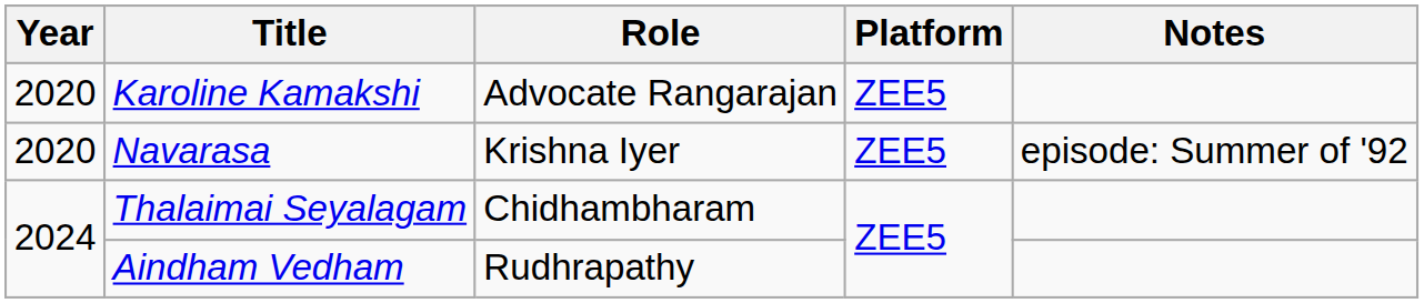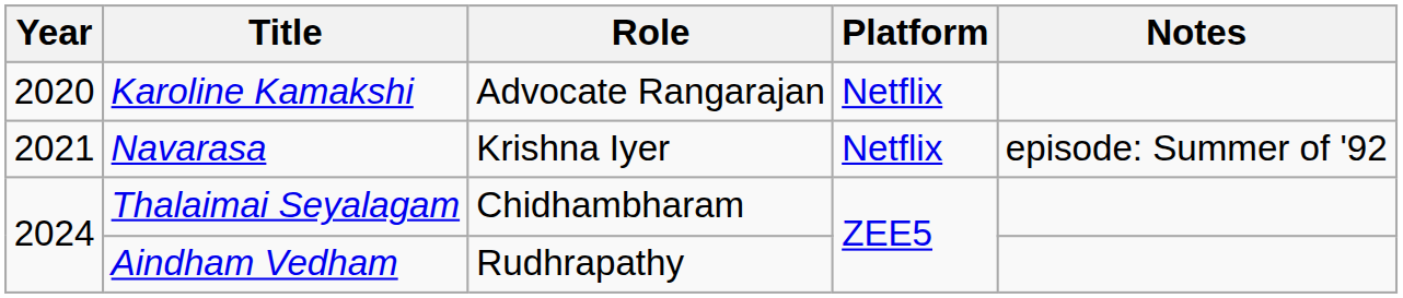Karoline Kamakshi | Platform: ZEE5 -> Netflix
Navarasa | Year: 2020 -> 2021
Navarasa | Platform: ZEE5 -> Netflix
